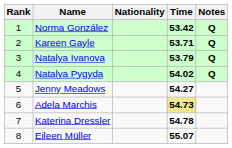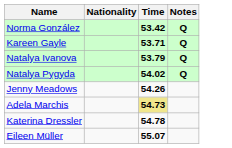- column: Rank | 1 | 2 | 3 | 4 | 5 | 6 | 7 | 8
Jenny Meadows | Time: 54.27 -> 54.26
